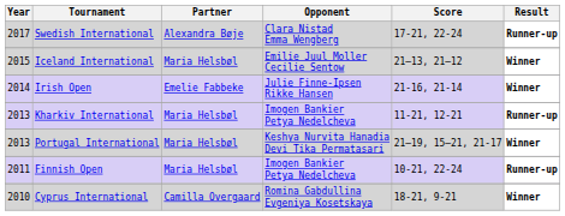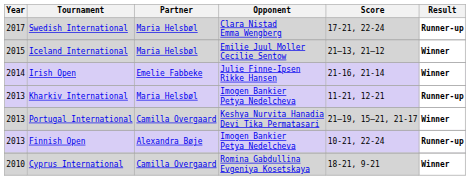Swedish International | Partner: Alexandra Bøje -> Maria Helsbøl
Portugal International | Partner: Maria Helsbøl -> Camilla Overgaard
Finnish Open | Year: 2011 -> 2013
Finnish Open | Partner: Maria Helsbøl -> Alexandra Bøje
